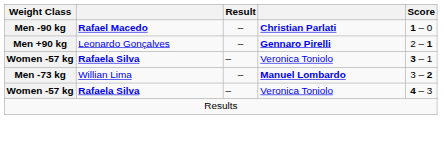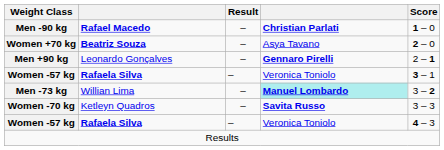+ row: Women +70 kg | Beatriz Souza | – | Asya Tavano | 2 – 0
Men -73 kg | column 4: no background -> paleturquoise background
+ row: Women -70 kg | Ketleyn Quadros | – | Savita Russo | 3 – 3
